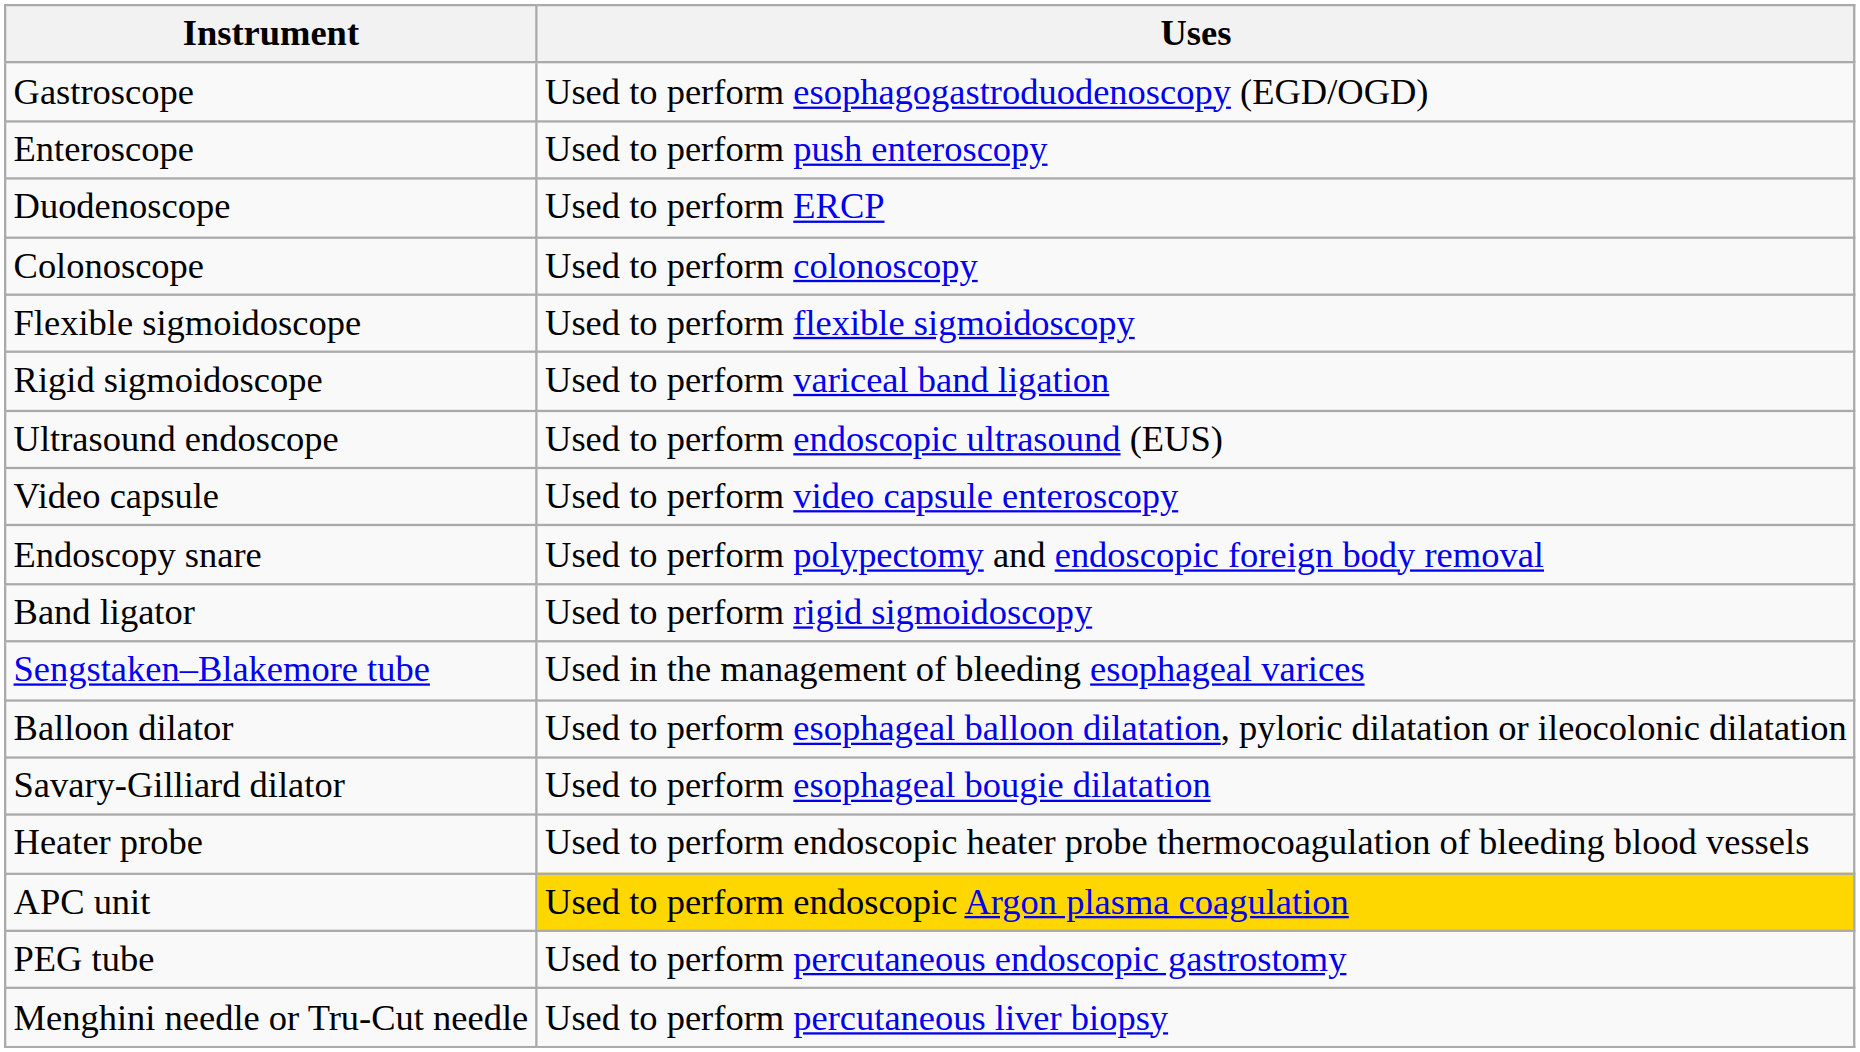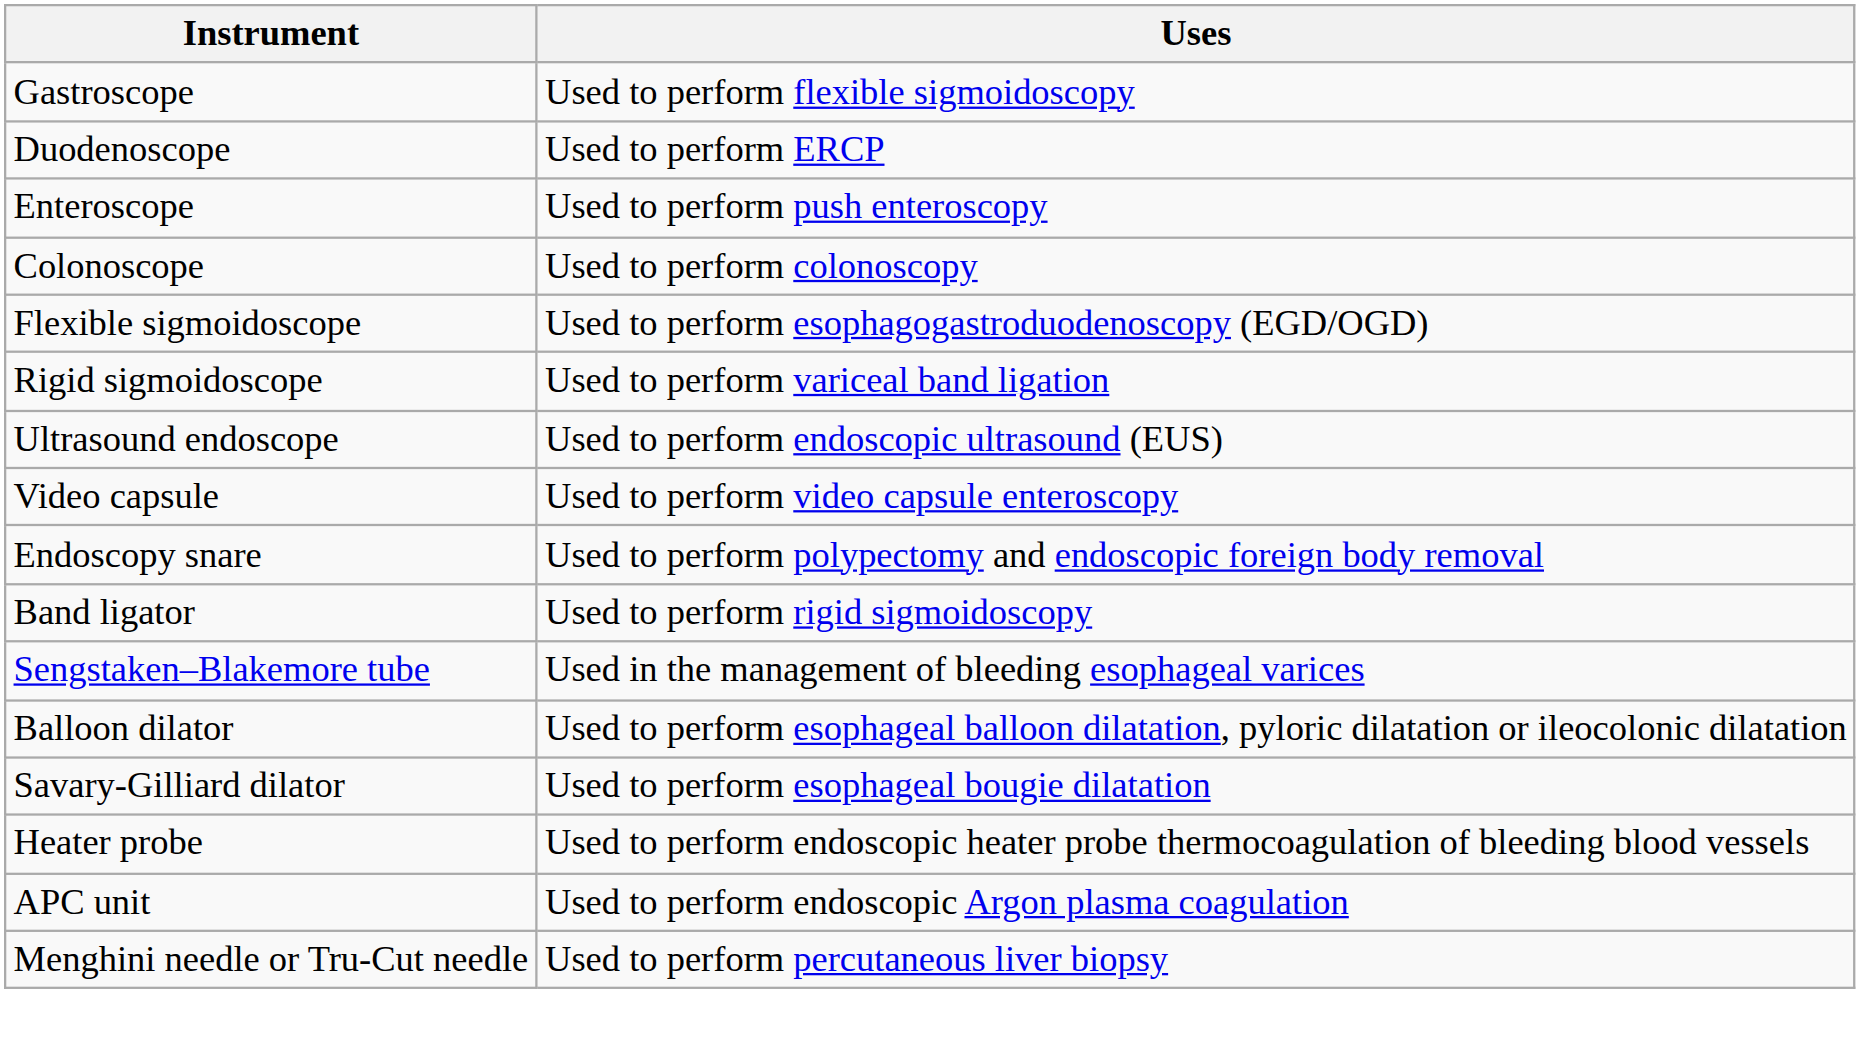Gastroscope | Uses: Used to perform esophagogastroduodenoscopy (EGD/OGD) -> Used to perform flexible sigmoidoscopy
rows swapped: Duodenoscope <-> Enteroscope
Flexible sigmoidoscope | Uses: Used to perform flexible sigmoidoscopy -> Used to perform esophagogastroduodenoscopy (EGD/OGD)
APC unit | Uses: gold background -> no background
- row: PEG tube | Used to perform percutaneous endoscopic gastrostomy
